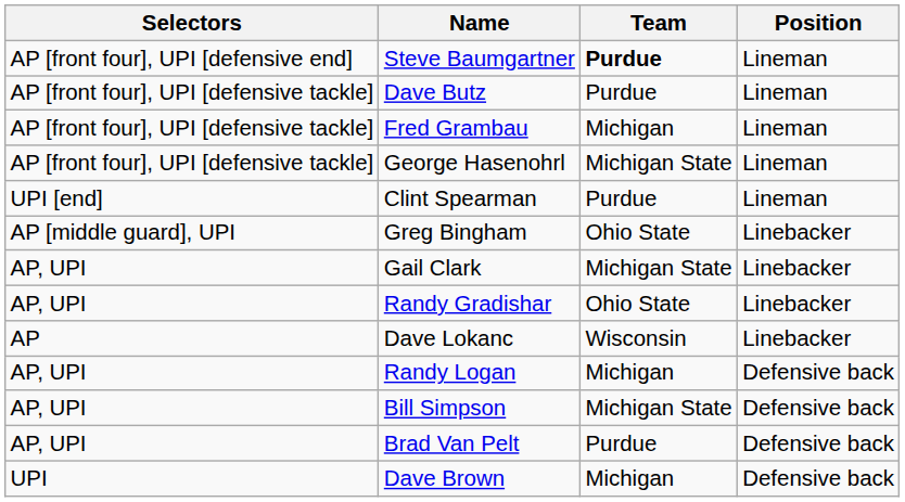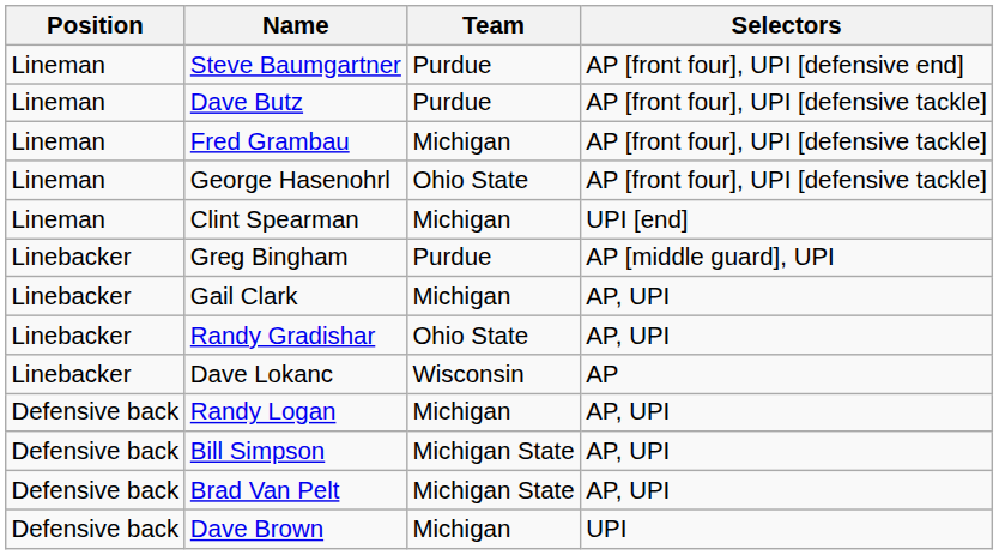columns swapped: Position <-> Selectors
Steve Baumgartner | Team: bold -> normal
George Hasenohrl | Team: Michigan State -> Ohio State
Clint Spearman | Team: Purdue -> Michigan
Greg Bingham | Team: Ohio State -> Purdue
Gail Clark | Team: Michigan State -> Michigan
Brad Van Pelt | Team: Purdue -> Michigan State
